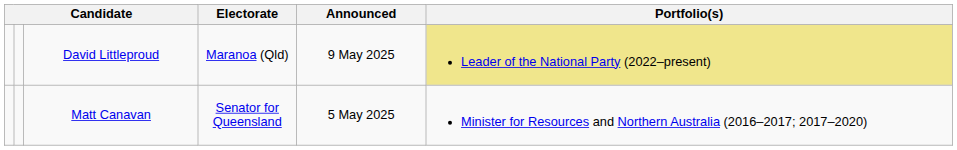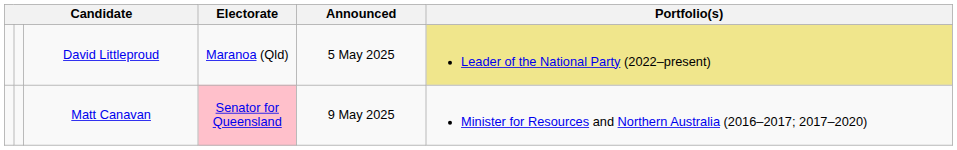David Littleproud | Announced: 9 May 2025 -> 5 May 2025
Matt Canavan | Electorate: no background -> pink background
Matt Canavan | Announced: 5 May 2025 -> 9 May 2025
